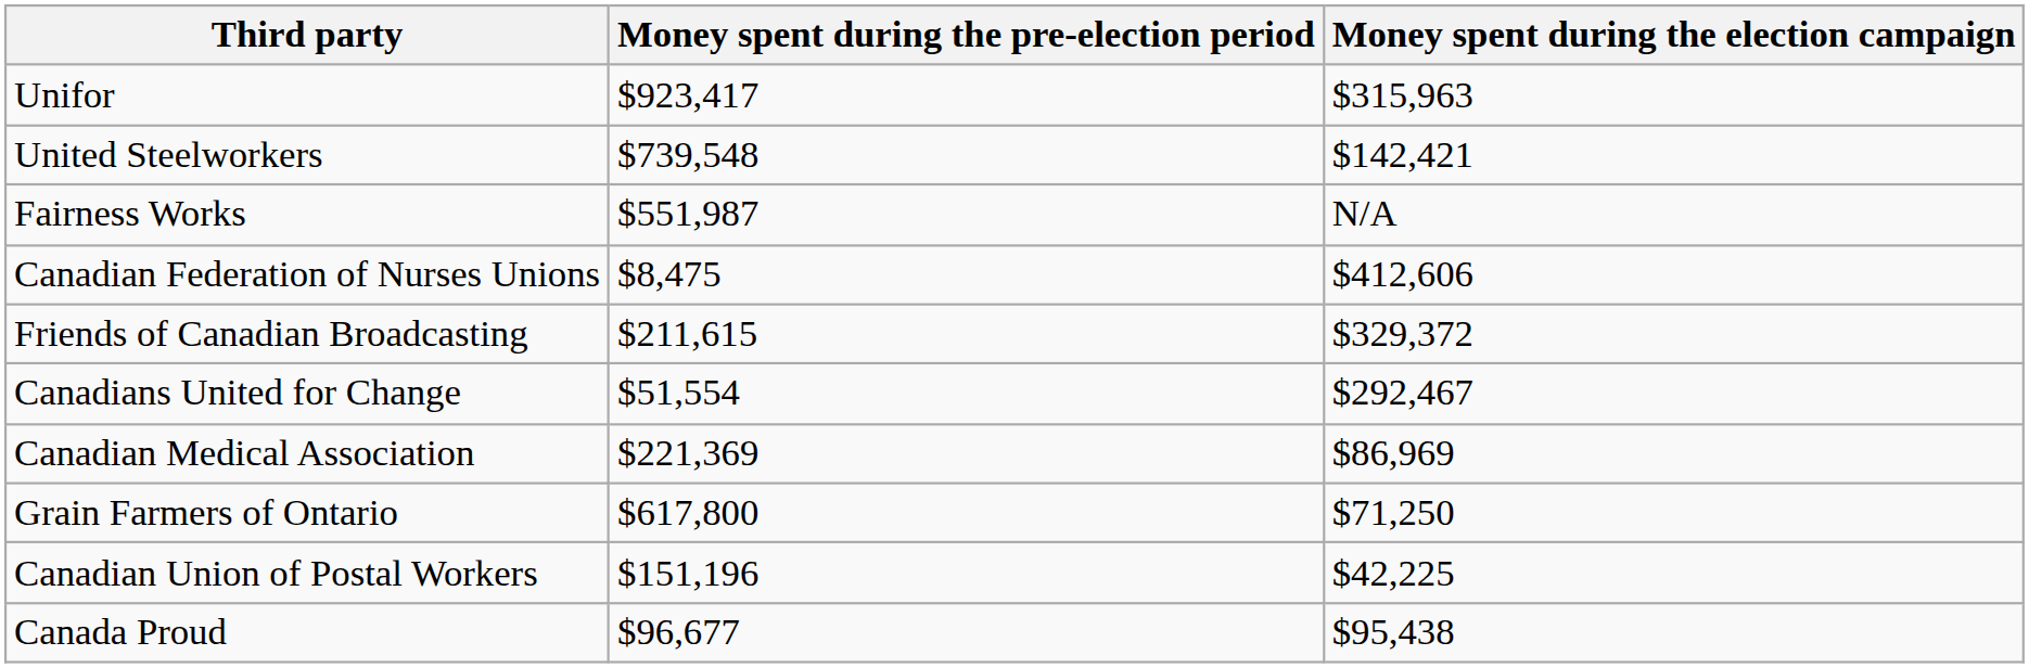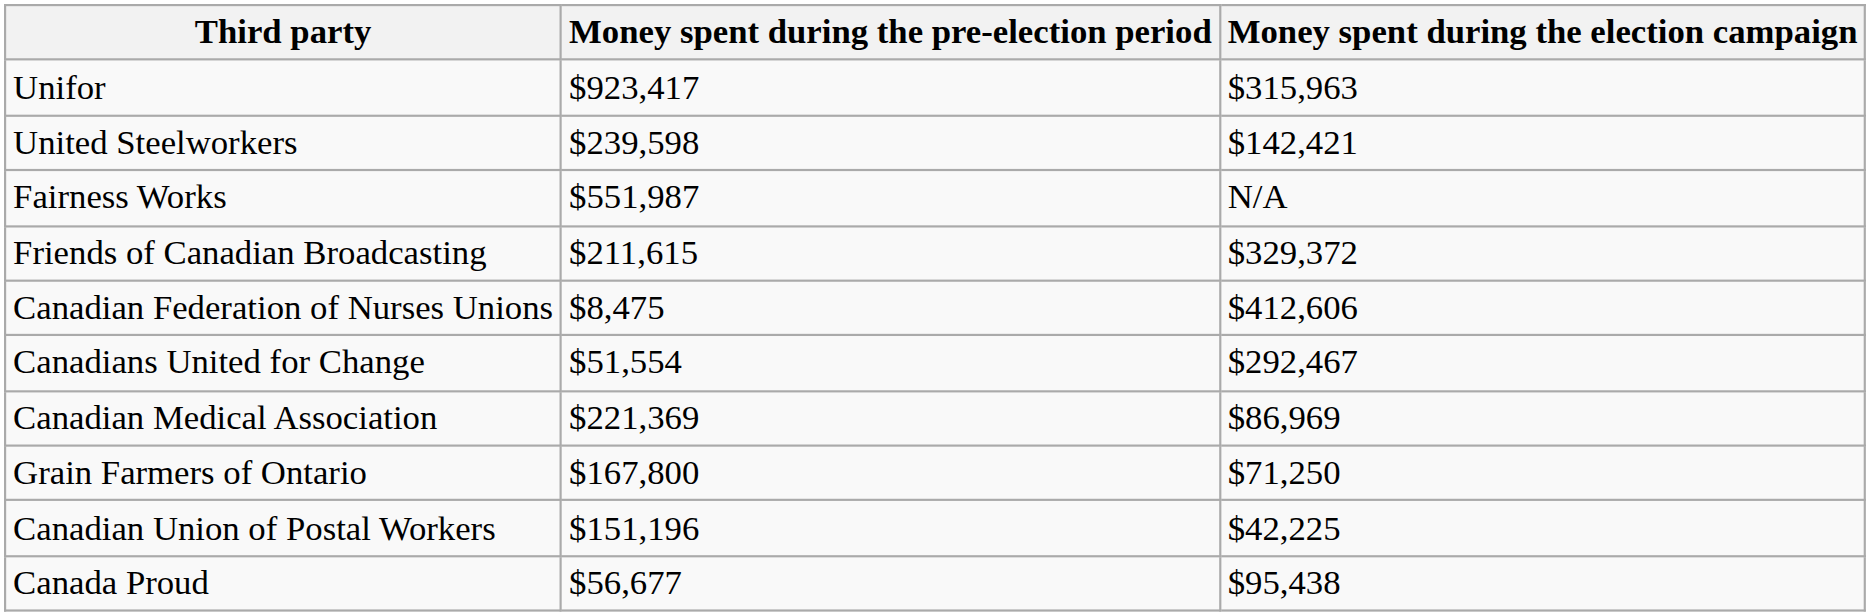United Steelworkers | Money spent during the pre-election period: $739,548 -> $239,598
rows swapped: Friends of Canadian Broadcasting <-> Canadian Federation of Nurses Unions
Grain Farmers of Ontario | Money spent during the pre-election period: $617,800 -> $167,800
Canada Proud | Money spent during the pre-election period: $96,677 -> $56,677
